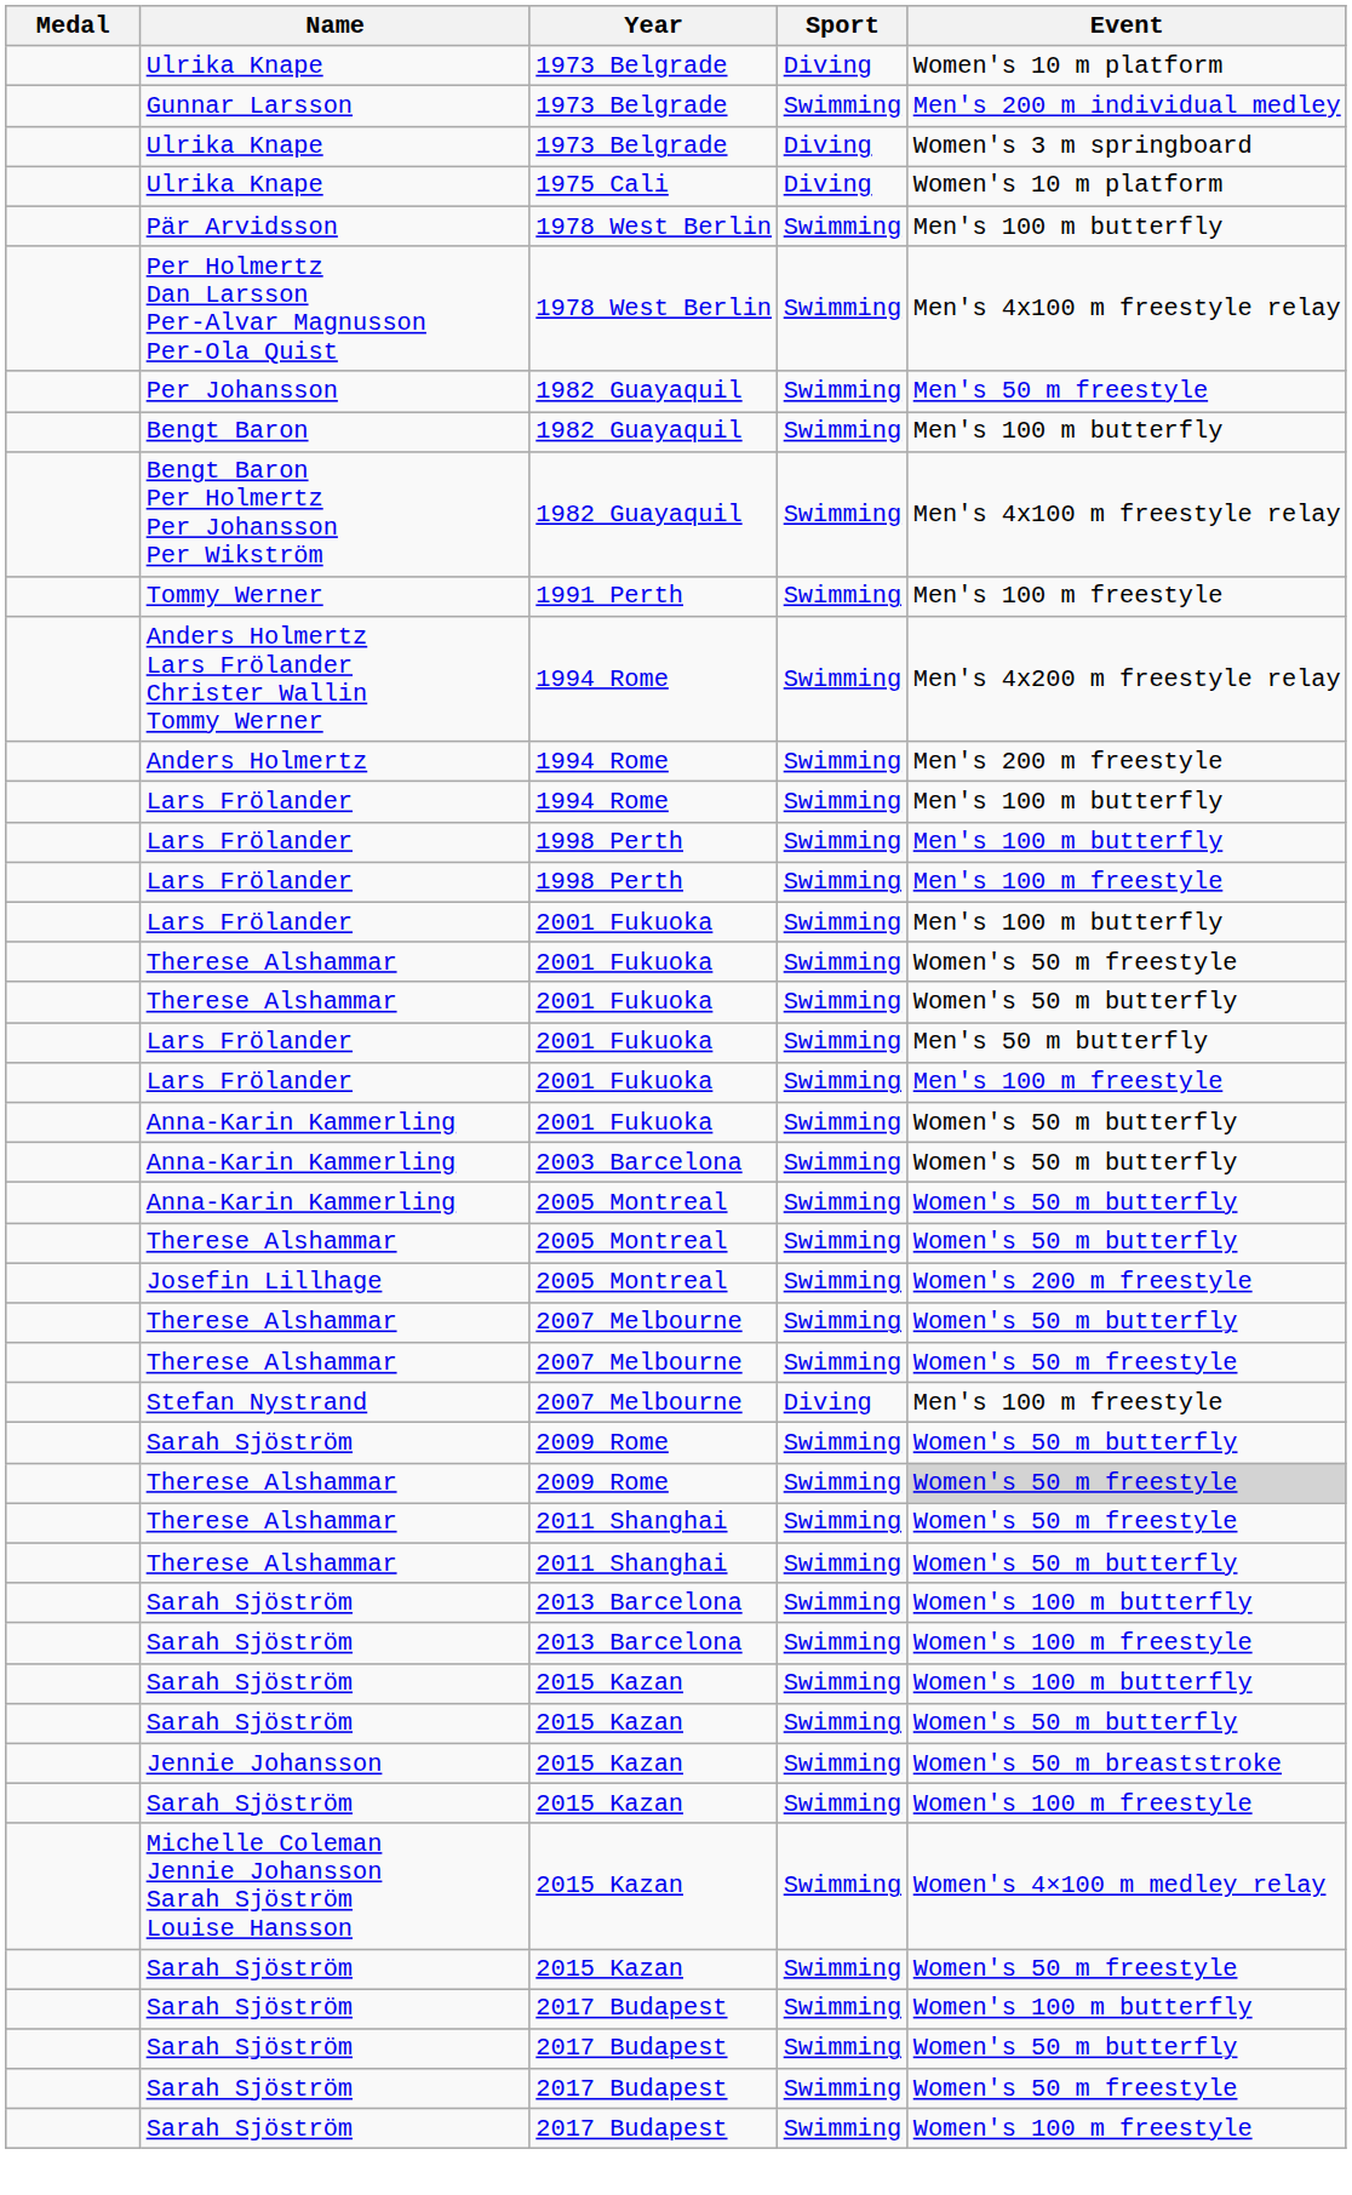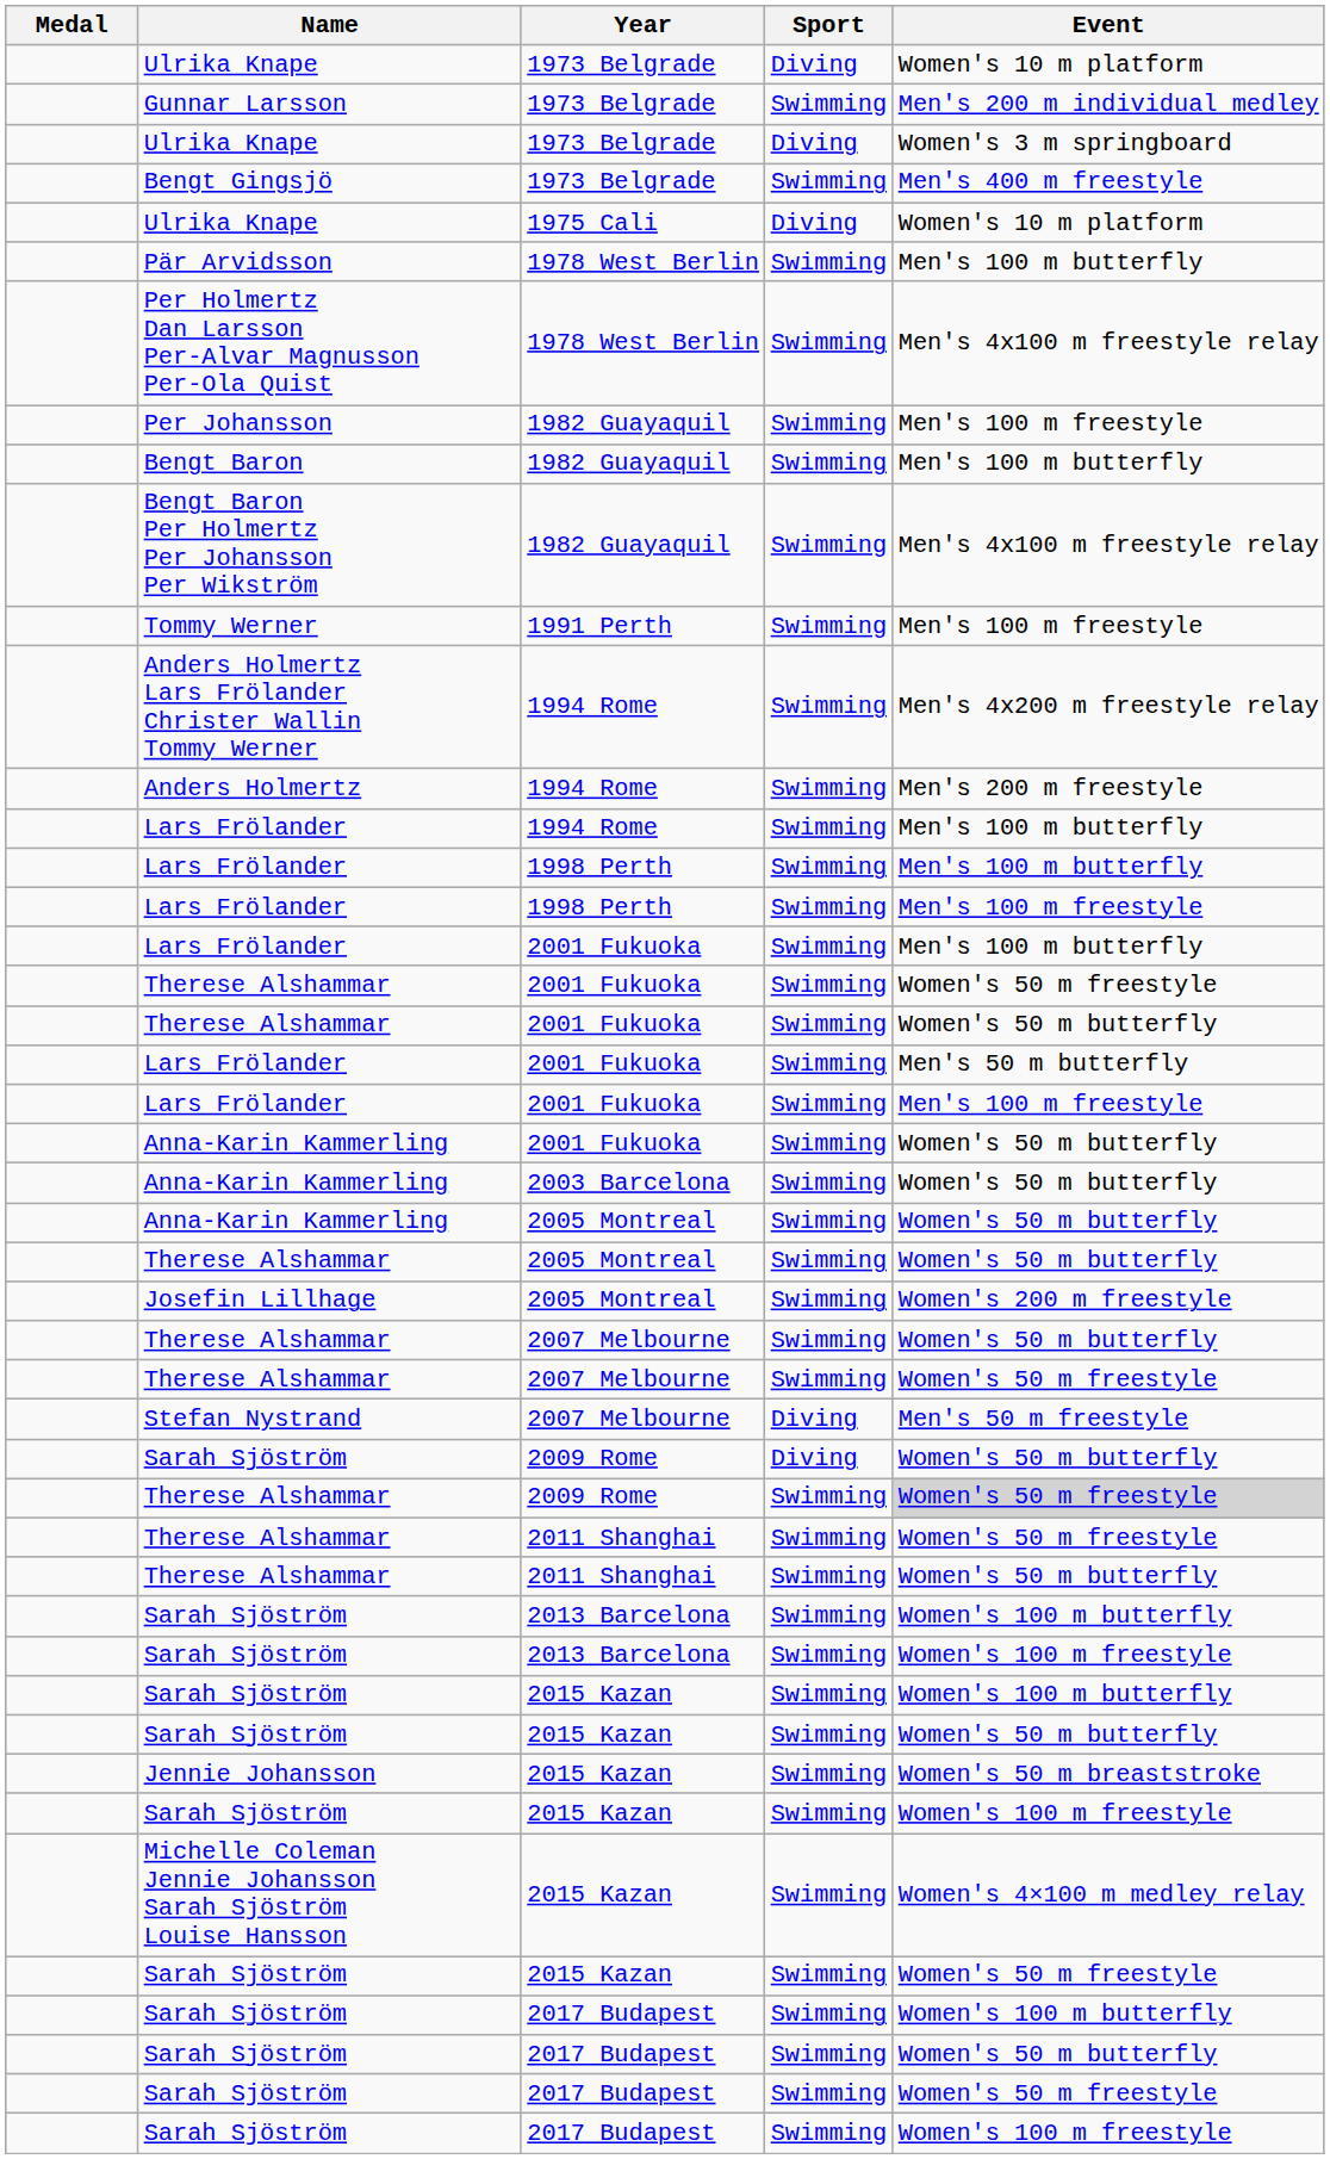+ row: Bengt Gingsjö | 1973 Belgrade | Swimming | Men's 400 m freestyle
Per Johansson | Event: Men's 50 m freestyle -> Men's 100 m freestyle
Stefan Nystrand | Event: Men's 100 m freestyle -> Men's 50 m freestyle
Sarah Sjöström / 2009 Rome | Sport: Swimming -> Diving
